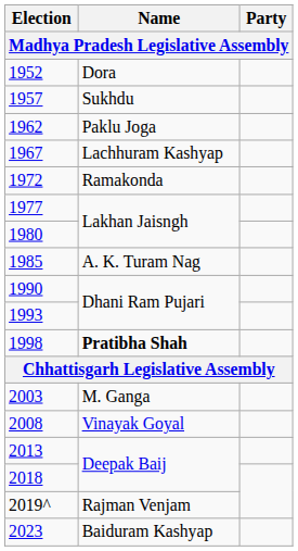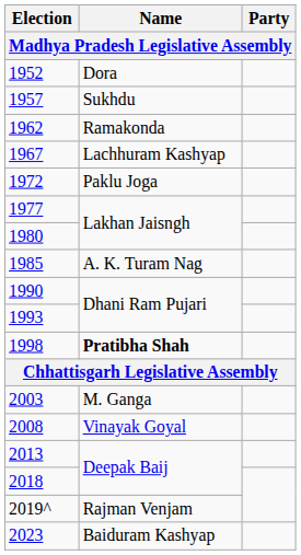1962 | Name: Paklu Joga -> Ramakonda
1972 | Name: Ramakonda -> Paklu Joga
